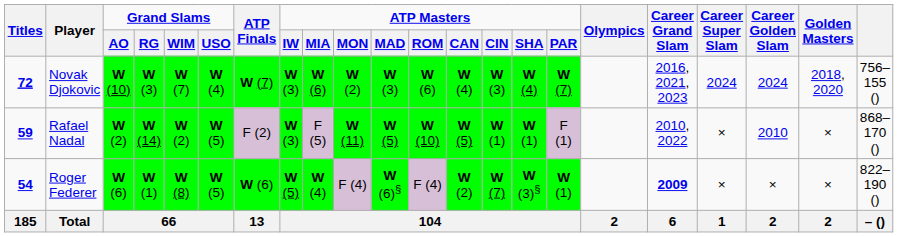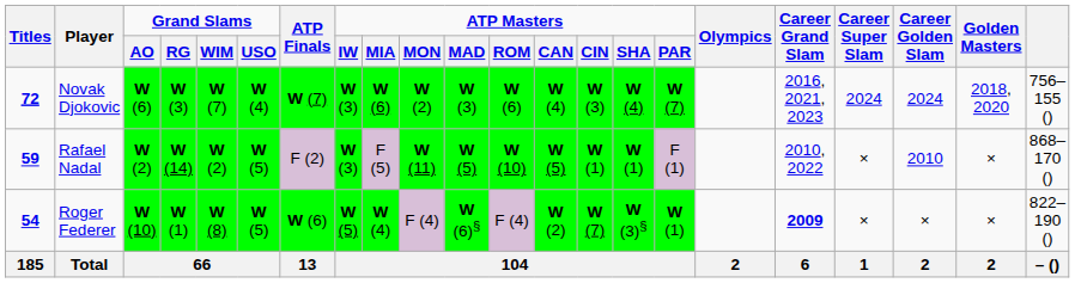Novak Djokovic | column 3: W (10) -> W (6)
Roger Federer | column 3: W (6) -> W (10)
